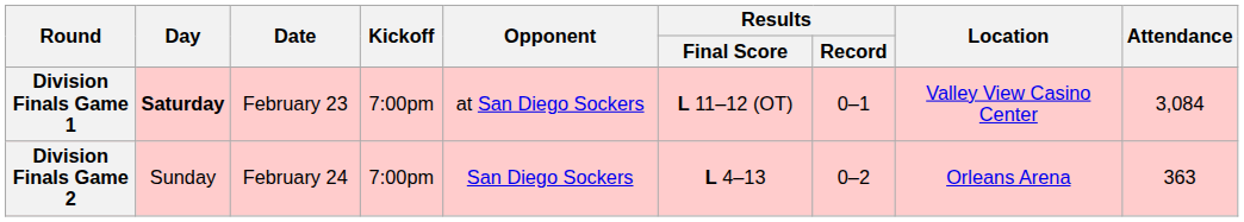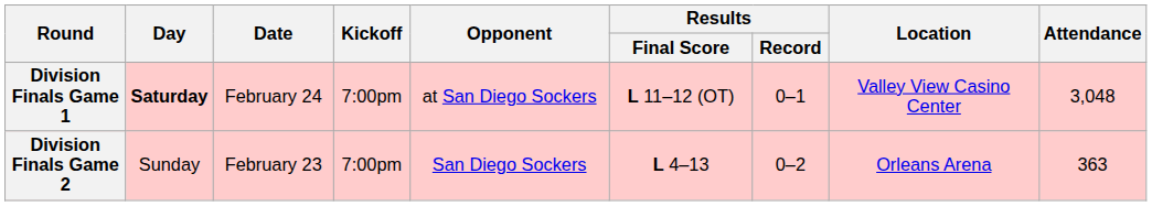Division Finals Game 1 | Date: February 23 -> February 24
Division Finals Game 1 | Attendance: 3,084 -> 3,048
Division Finals Game 2 | Date: February 24 -> February 23
